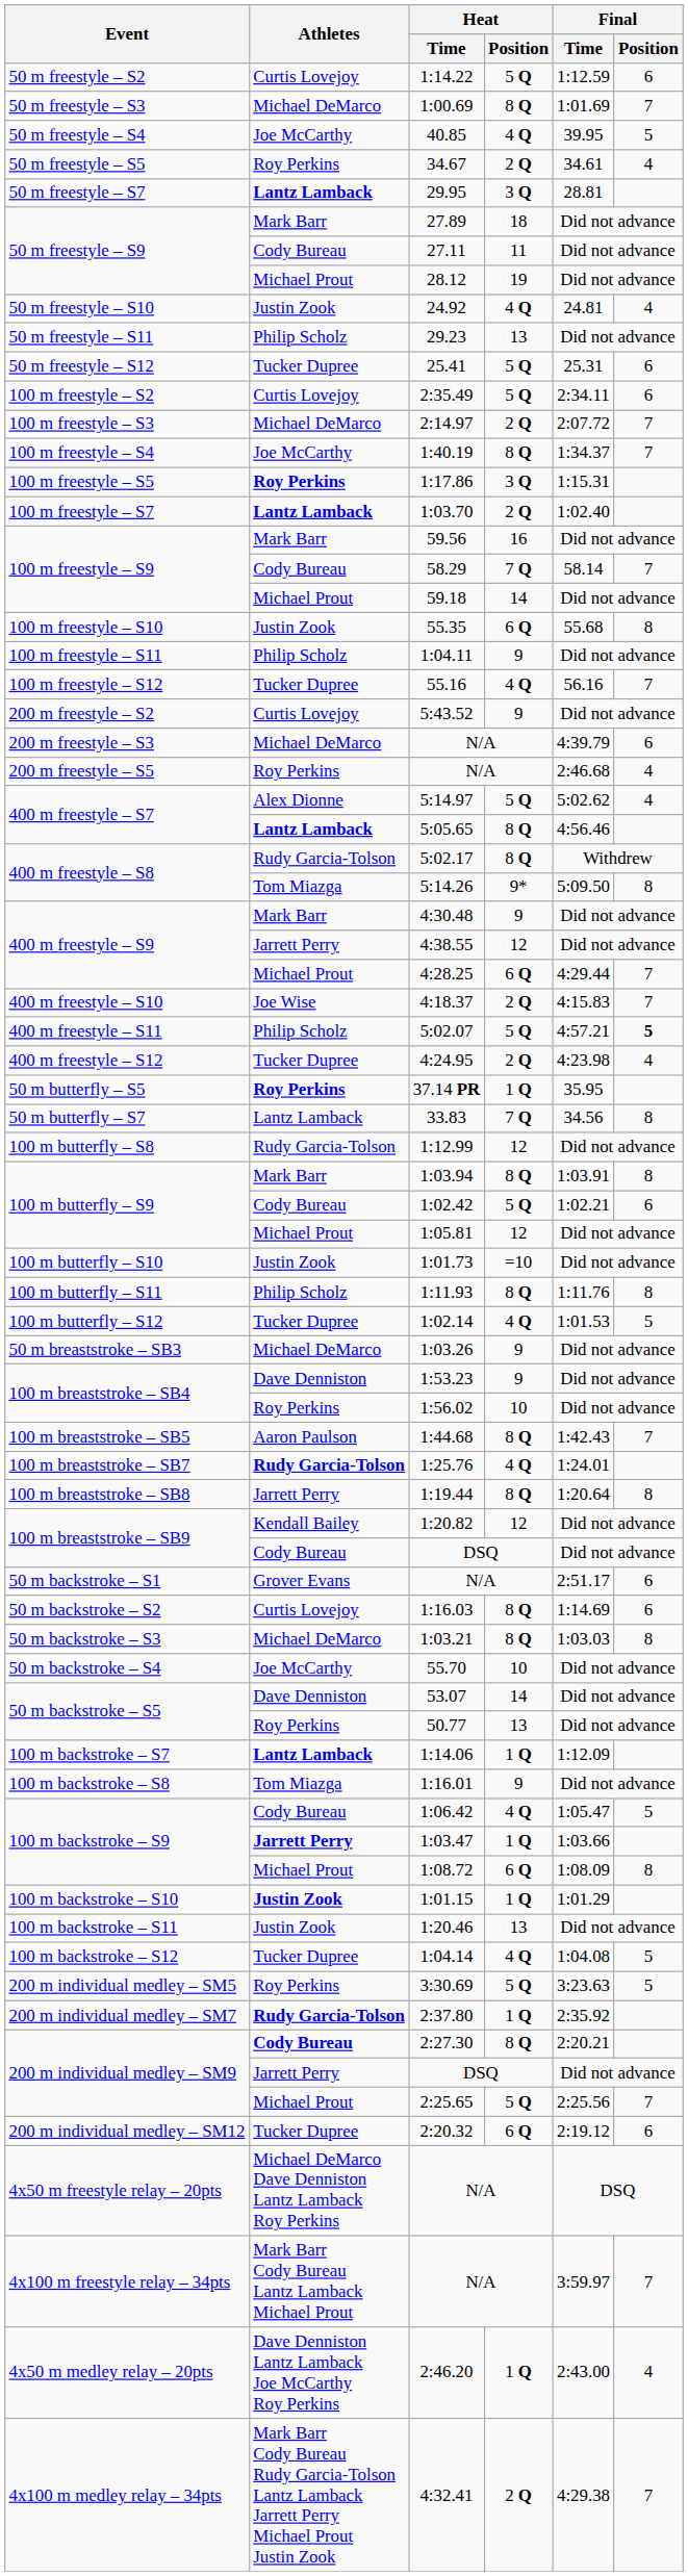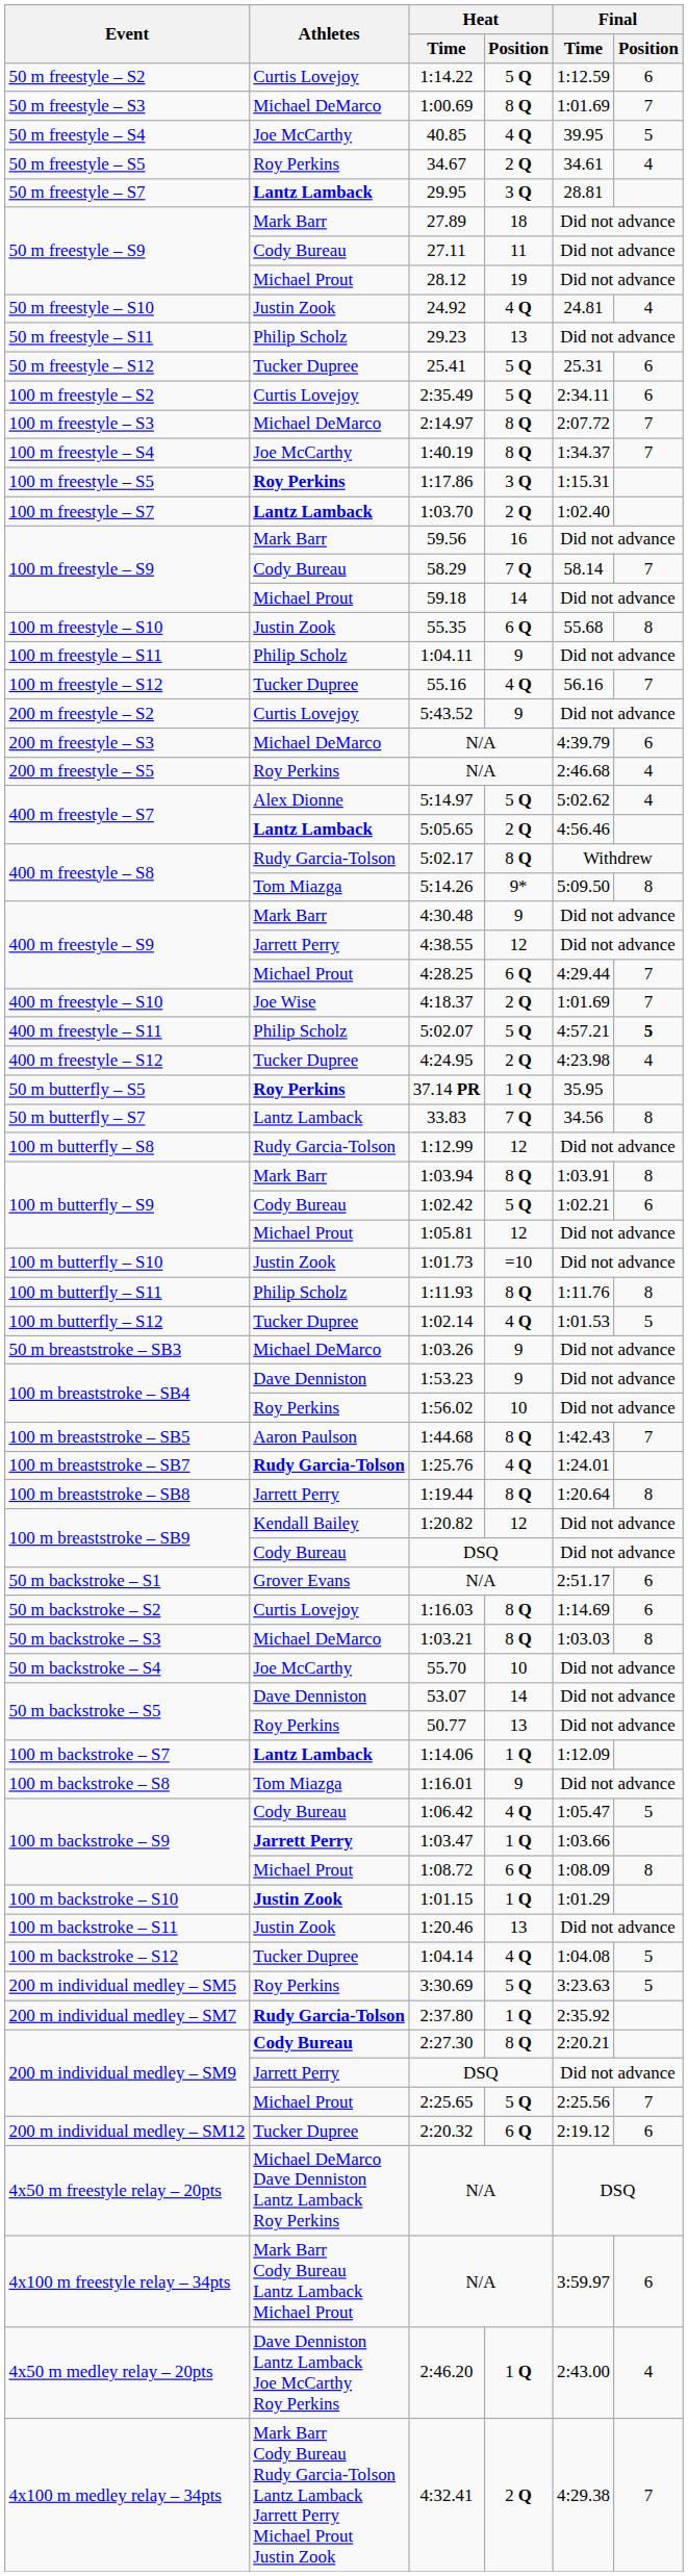2:14.97 | Heat / Position: 2 Q -> 8 Q
5:05.65 | Heat / Position: 8 Q -> 2 Q
4:18.37 | Final / Time: 4:15.83 -> 1:01.69
4x100 m freestyle relay – 34pts / N/A | Final / Position: 7 -> 6
